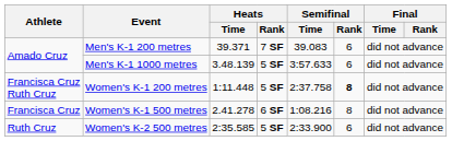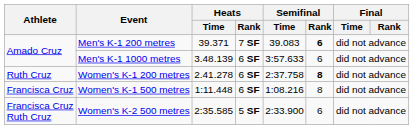Men's K-1 200 metres | Semifinal / Rank: normal -> bold
Men's K-1 1000 metres | Heats / Rank: 5 SF -> 6 SF
Women's K-1 200 metres | Athlete: Francisca Cruz Ruth Cruz -> Ruth Cruz
Women's K-1 200 metres | Heats / Time: 1:11.448 -> 2.41.278
Women's K-1 200 metres | Heats / Rank: 5 SF -> 6 SF
Women's K-1 500 metres | Heats / Time: 2.41.278 -> 1:11.448
Women's K-2 500 metres | Athlete: Ruth Cruz -> Francisca Cruz Ruth Cruz
